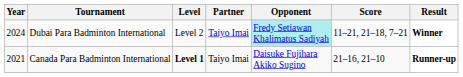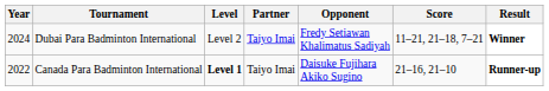Dubai Para Badminton International | Opponent: paleturquoise background -> no background
Canada Para Badminton International | Year: 2021 -> 2022
